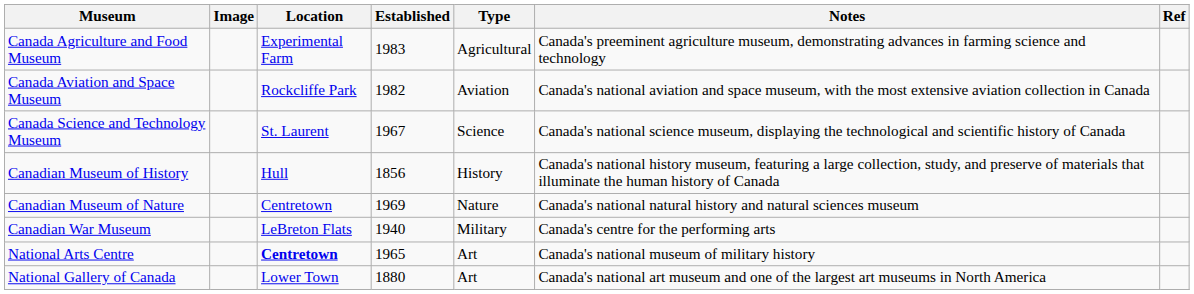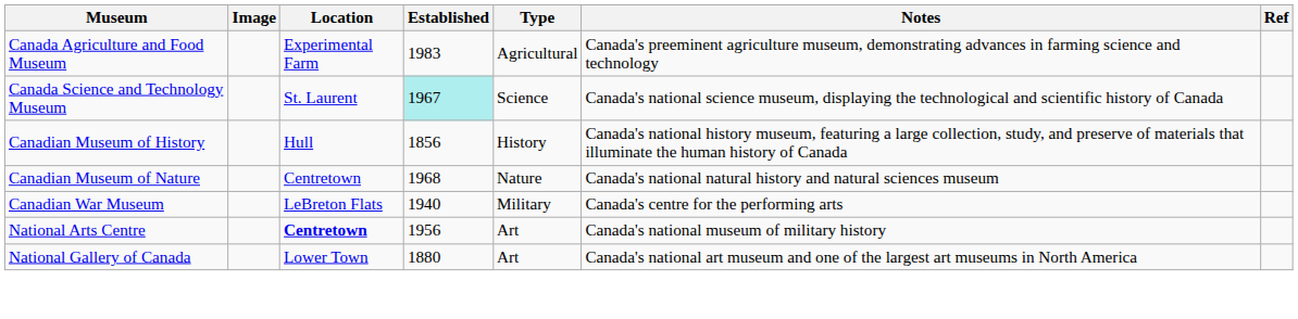- row: Canada Aviation and Space Museum | Rockcliffe Park | 1982 | Aviation | Canada's national aviation and space museum, with the most extensive aviation collection in Canada
Canada Science and Technology Museum | Established: no background -> paleturquoise background
Canadian Museum of Nature | Established: 1969 -> 1968
National Arts Centre | Established: 1965 -> 1956
